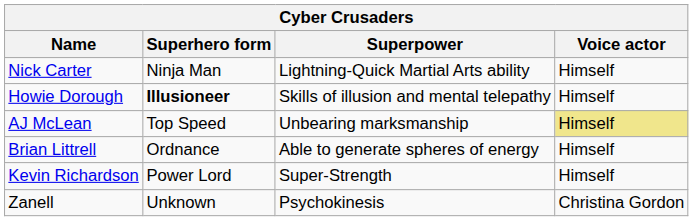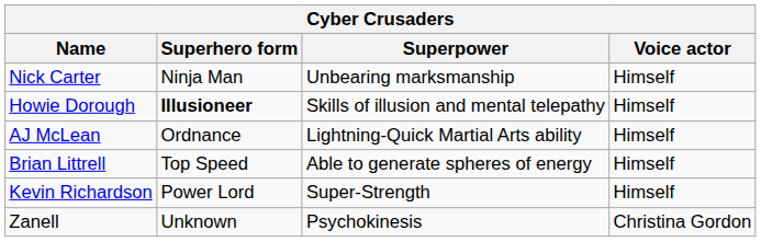Nick Carter | Superpower: Lightning-Quick Martial Arts ability -> Unbearing marksmanship
AJ McLean | Superhero form: Top Speed -> Ordnance
AJ McLean | Superpower: Unbearing marksmanship -> Lightning-Quick Martial Arts ability
AJ McLean | Voice actor: khaki background -> no background
Brian Littrell | Superhero form: Ordnance -> Top Speed
